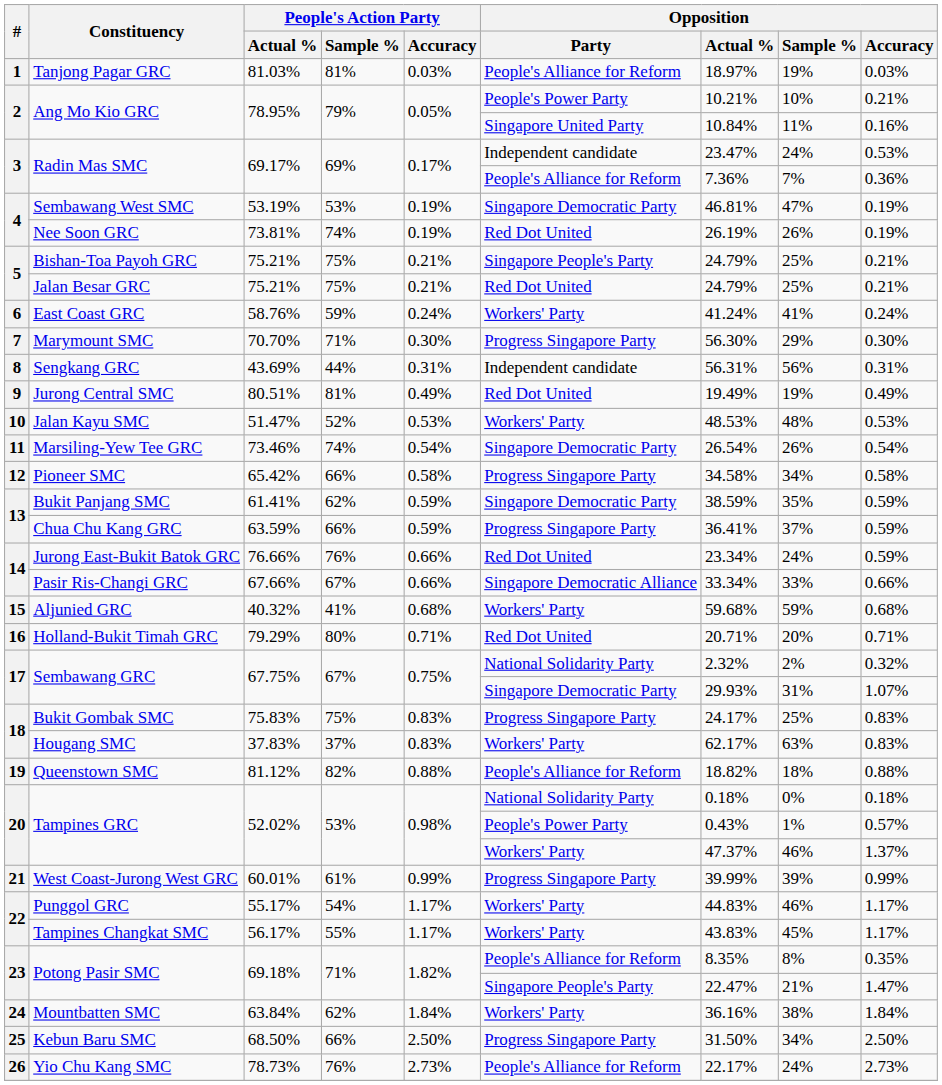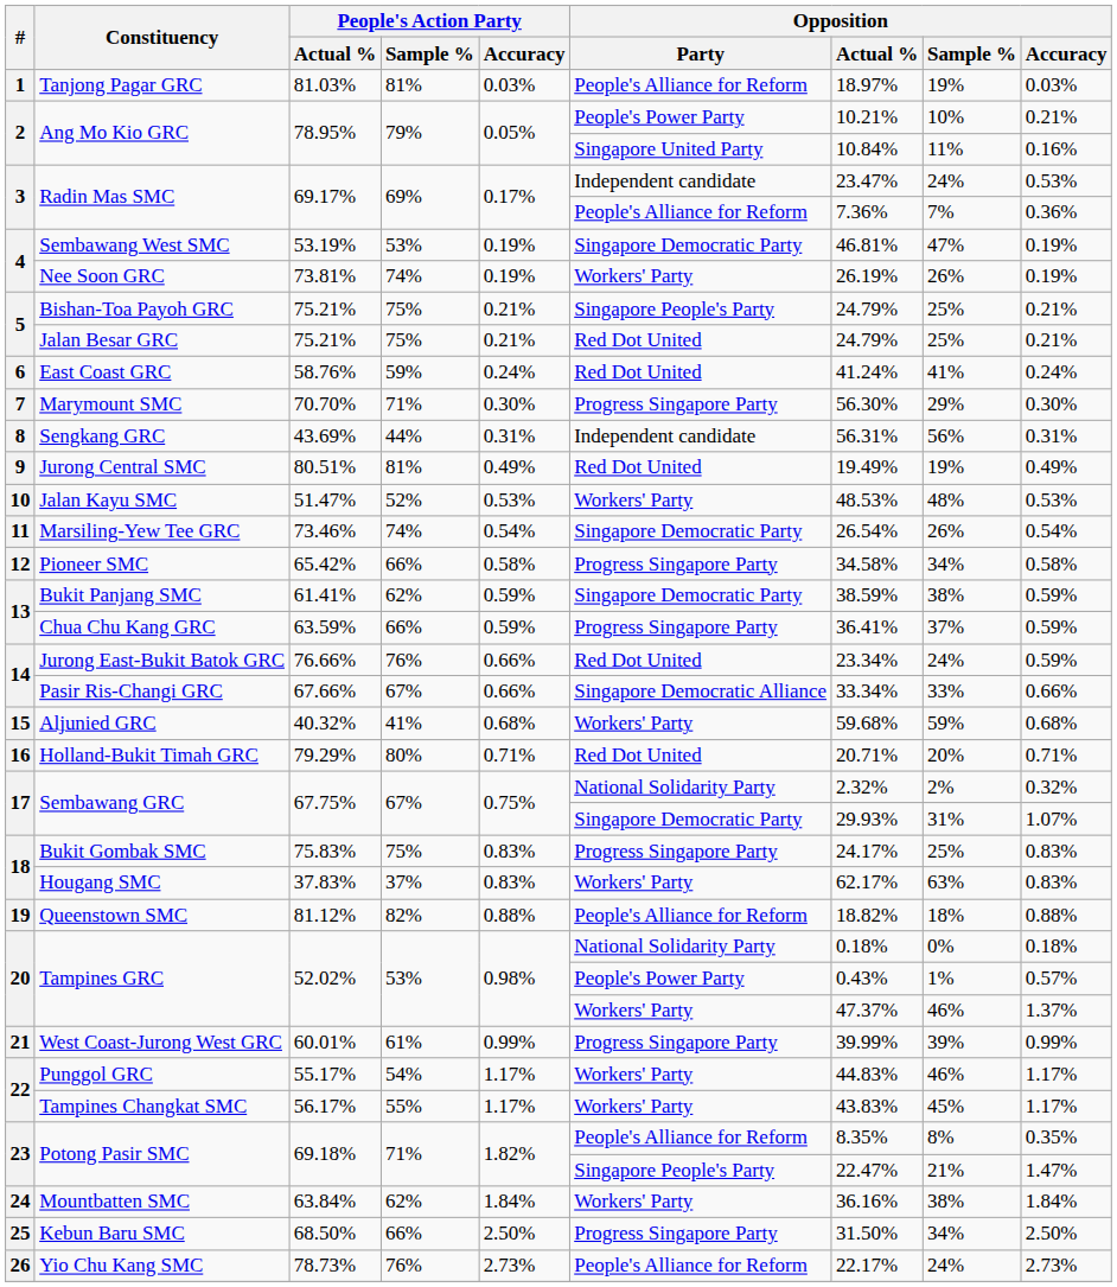Nee Soon GRC | Opposition / Party: Red Dot United -> Workers' Party
East Coast GRC | Opposition / Party: Workers' Party -> Red Dot United
Bukit Panjang SMC | Opposition / Sample %: 35% -> 38%
